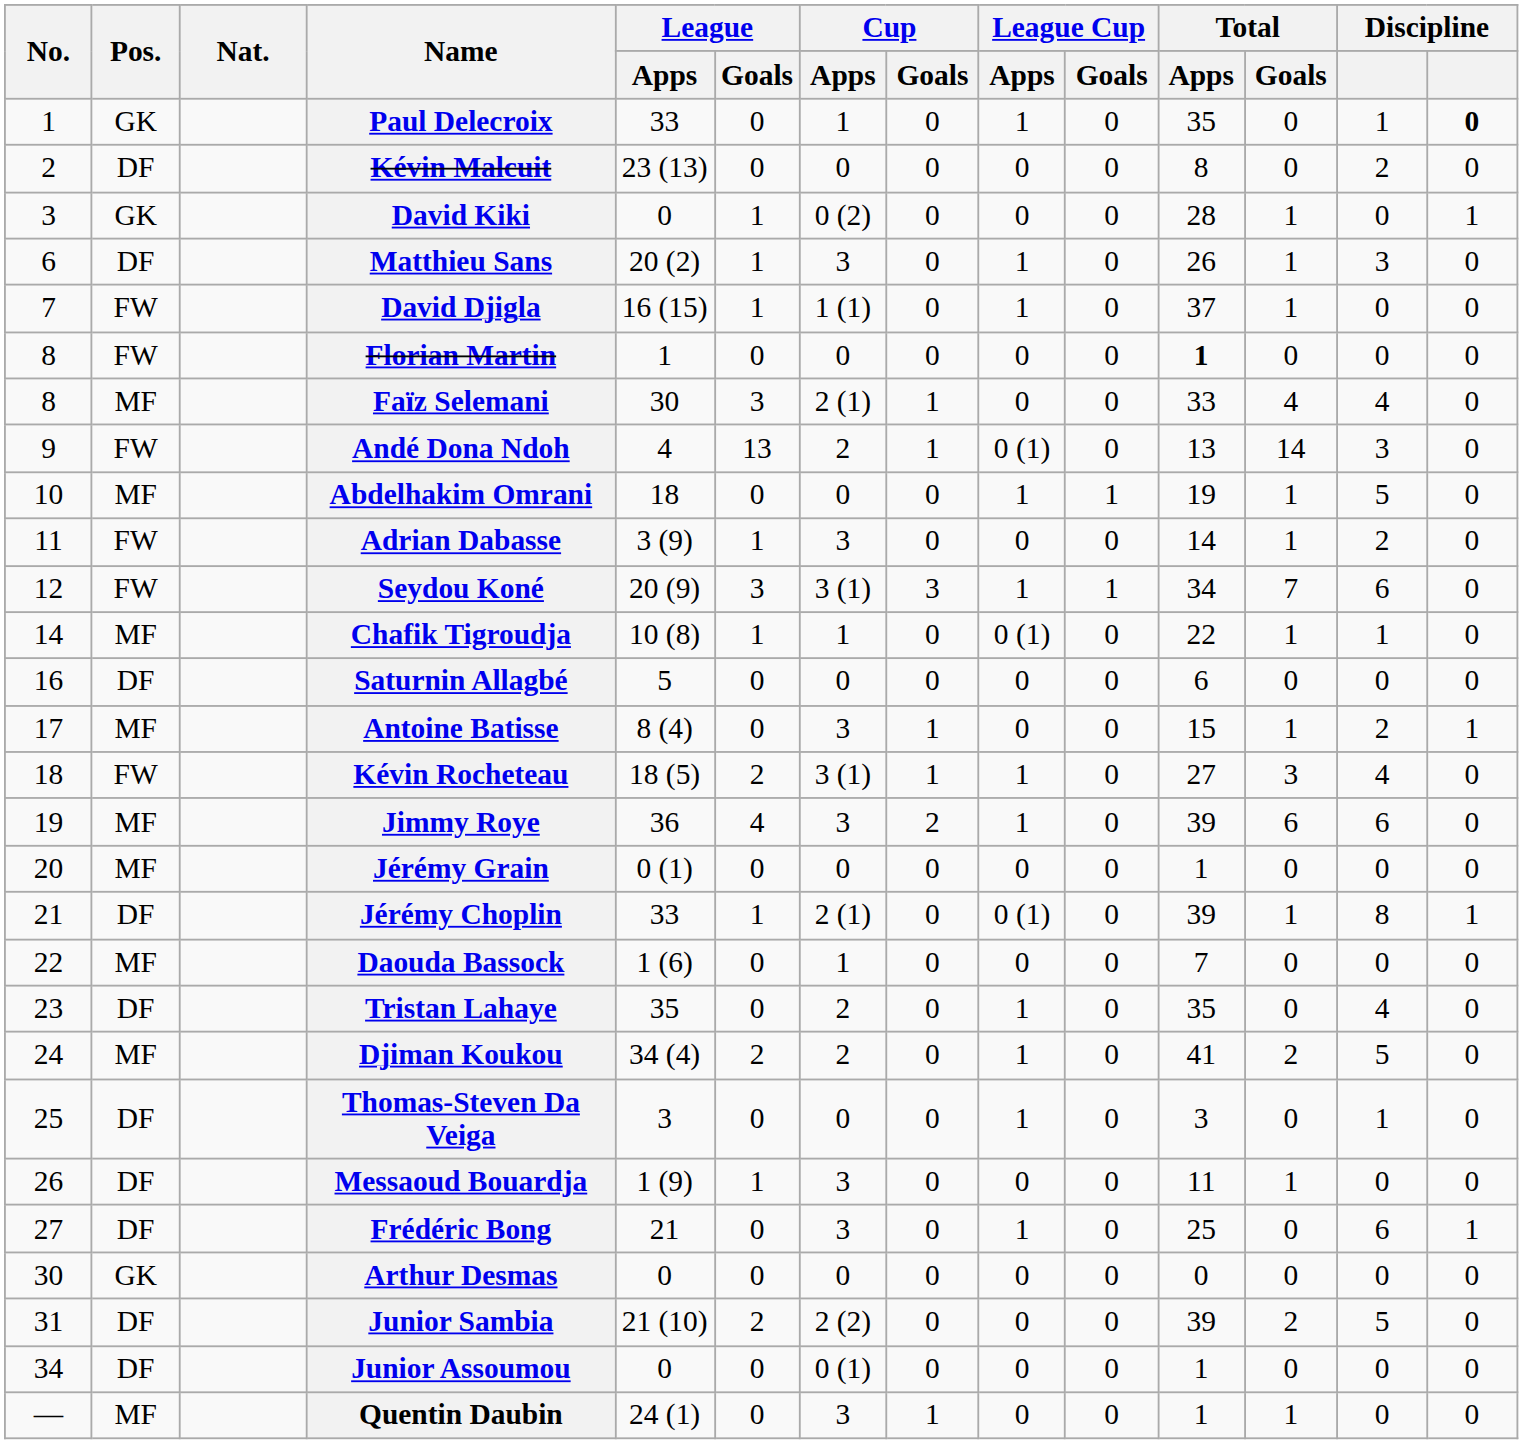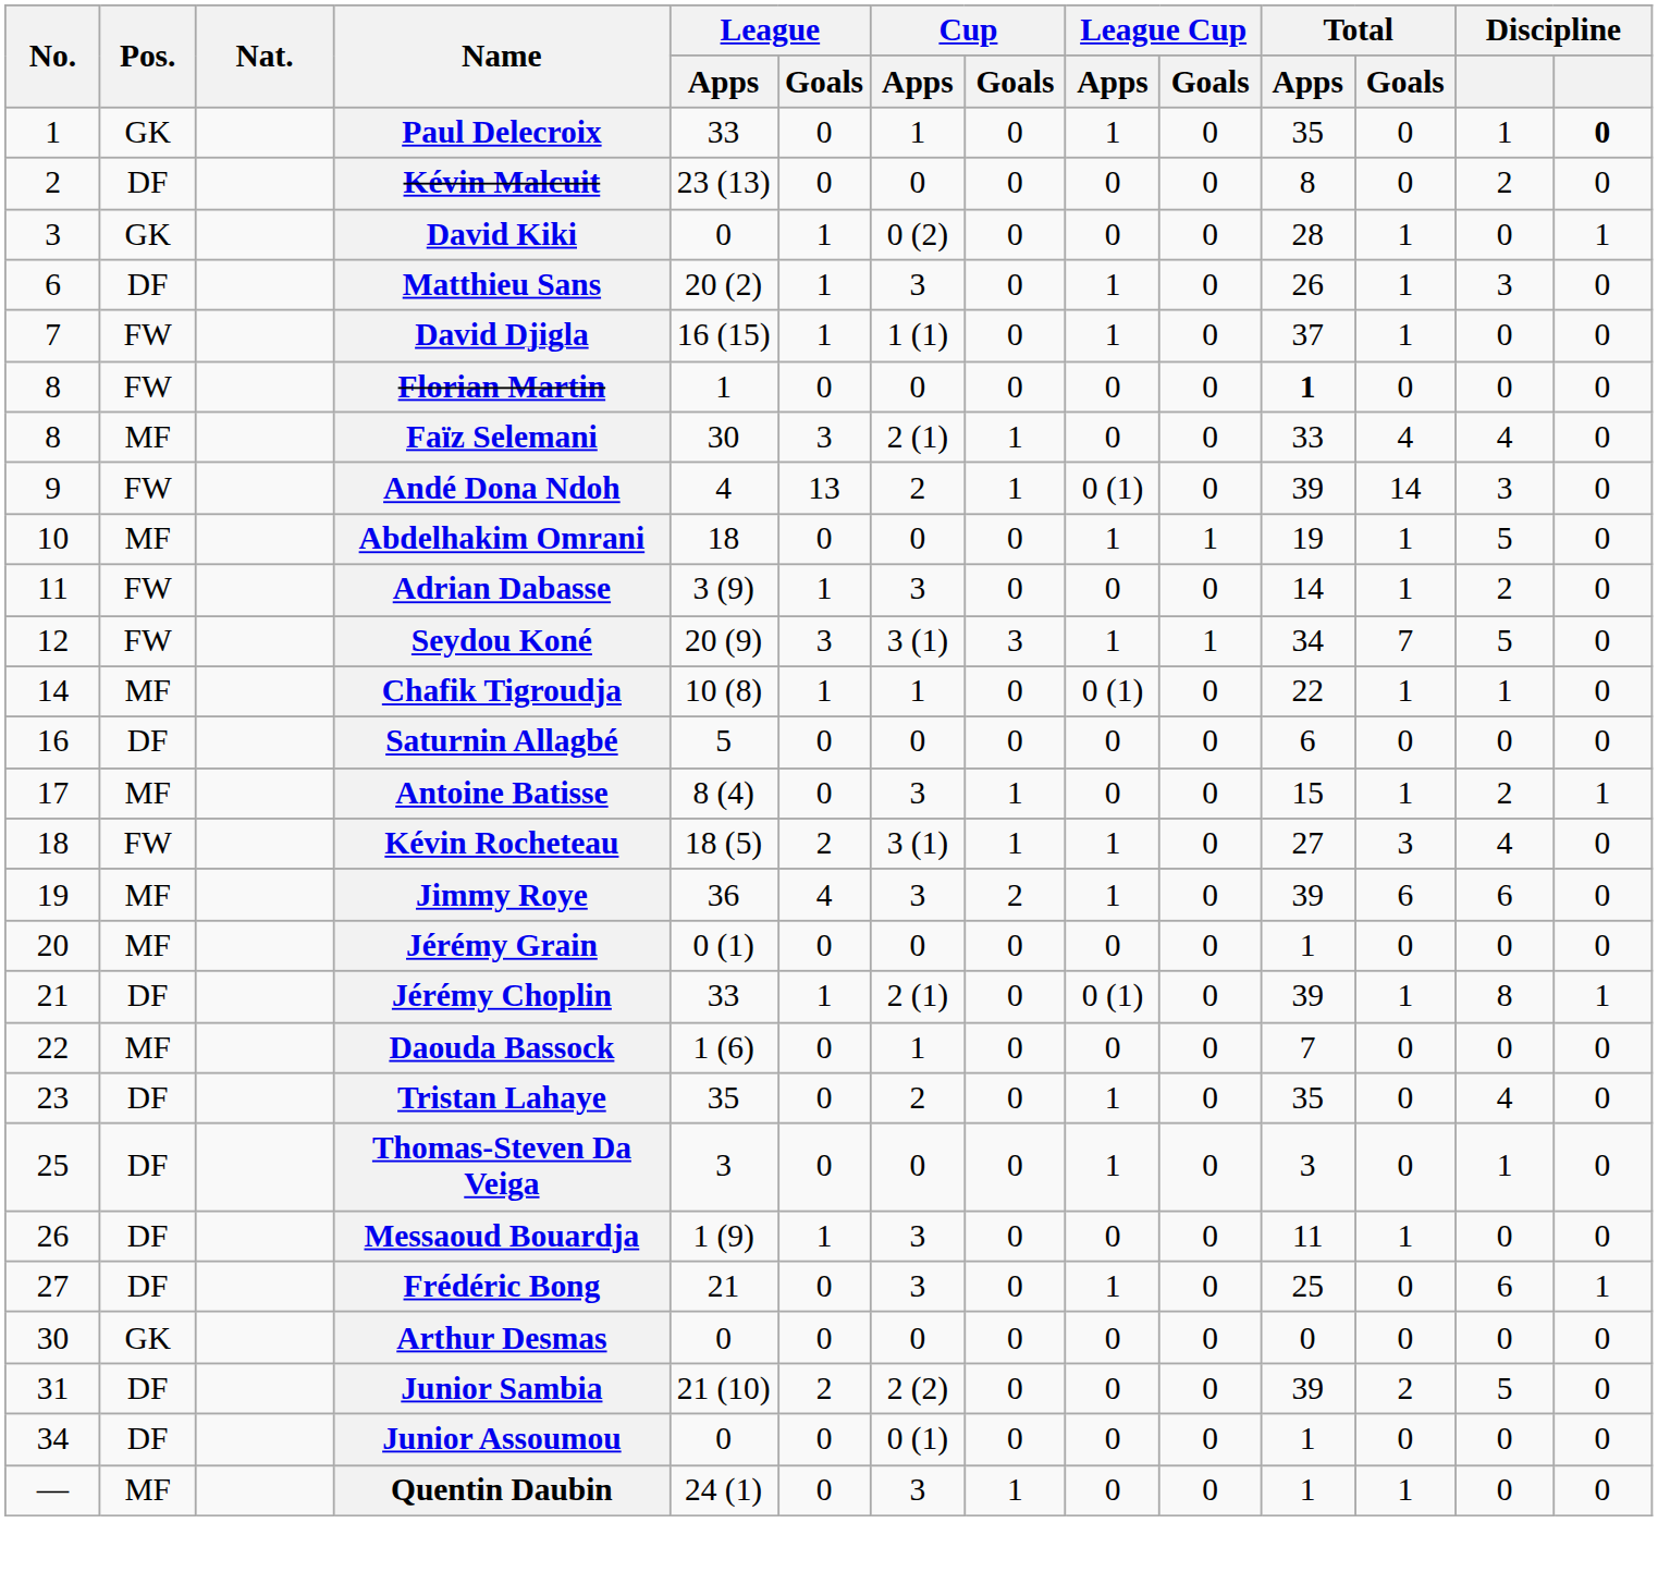Andé Dona Ndoh | Total / Apps: 13 -> 39
Seydou Koné | column 13: 6 -> 5
- row: 24 | MF | Djiman Koukou | 34 (4) | 2 | 2 | 0 | 1 | 0 | 41 | 2 | 5 | 0
